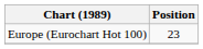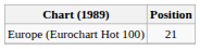Europe (Eurochart Hot 100) | Position: 23 -> 21
